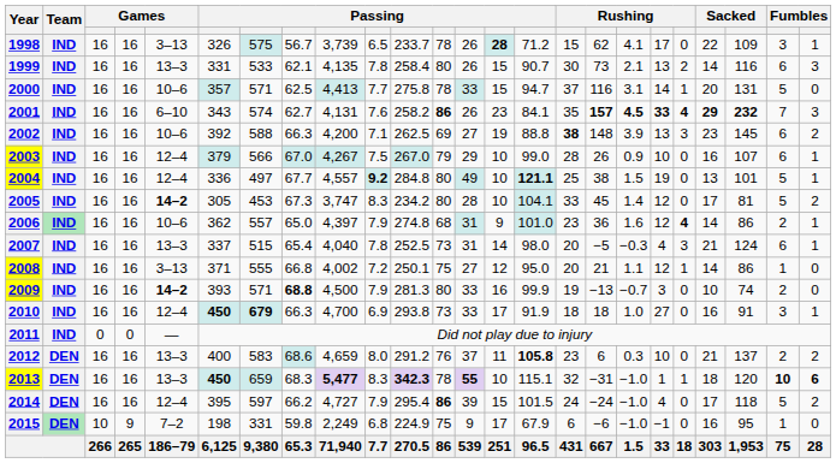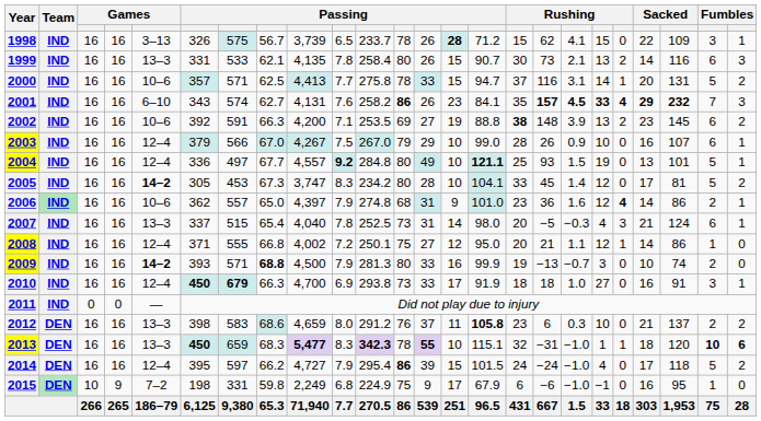1998 | column 19: 17 -> 15
2000 | column 24: 0 -> 2
2002 | column 7: 588 -> 591
2002 | column 11: 262.5 -> 253.5
2002 | column 20: 3 -> 2
2004 | column 17: 38 -> 93
2008 | column 5: 3–13 -> 12–4
2012 | column 6: 400 -> 398
